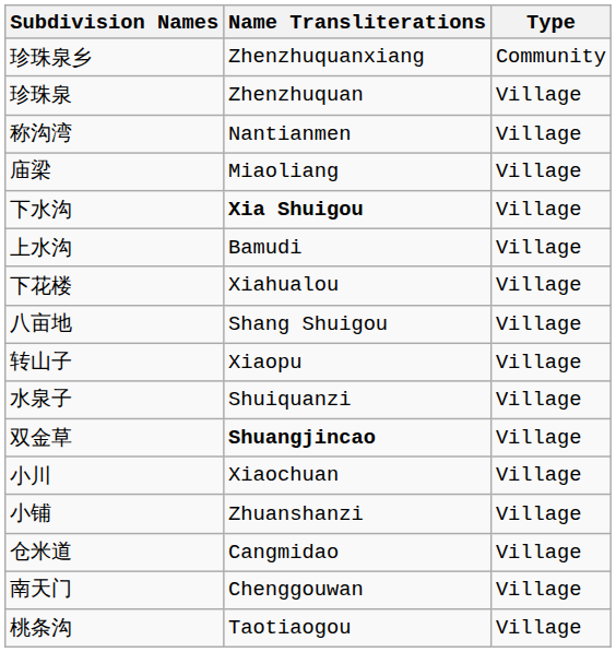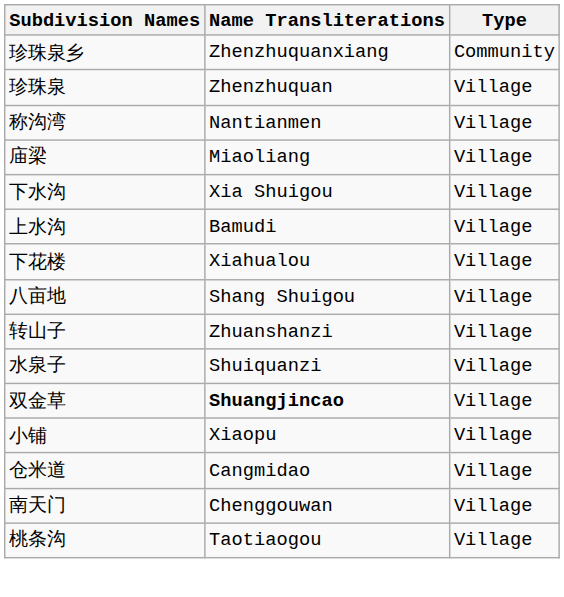下水沟 | Name Transliterations: bold -> normal
转山子 | Name Transliterations: Xiaopu -> Zhuanshanzi
- row: 小川 | Xiaochuan | Village
小铺 | Name Transliterations: Zhuanshanzi -> Xiaopu
